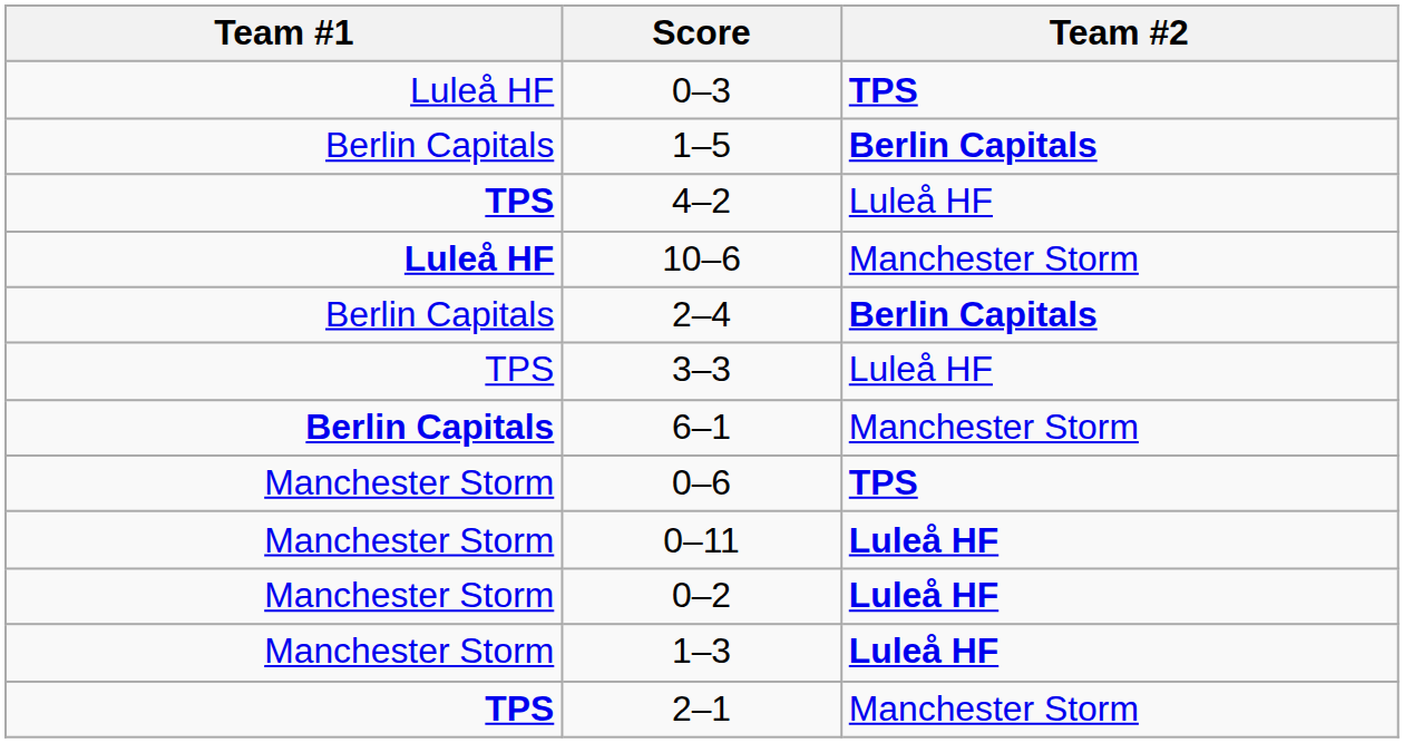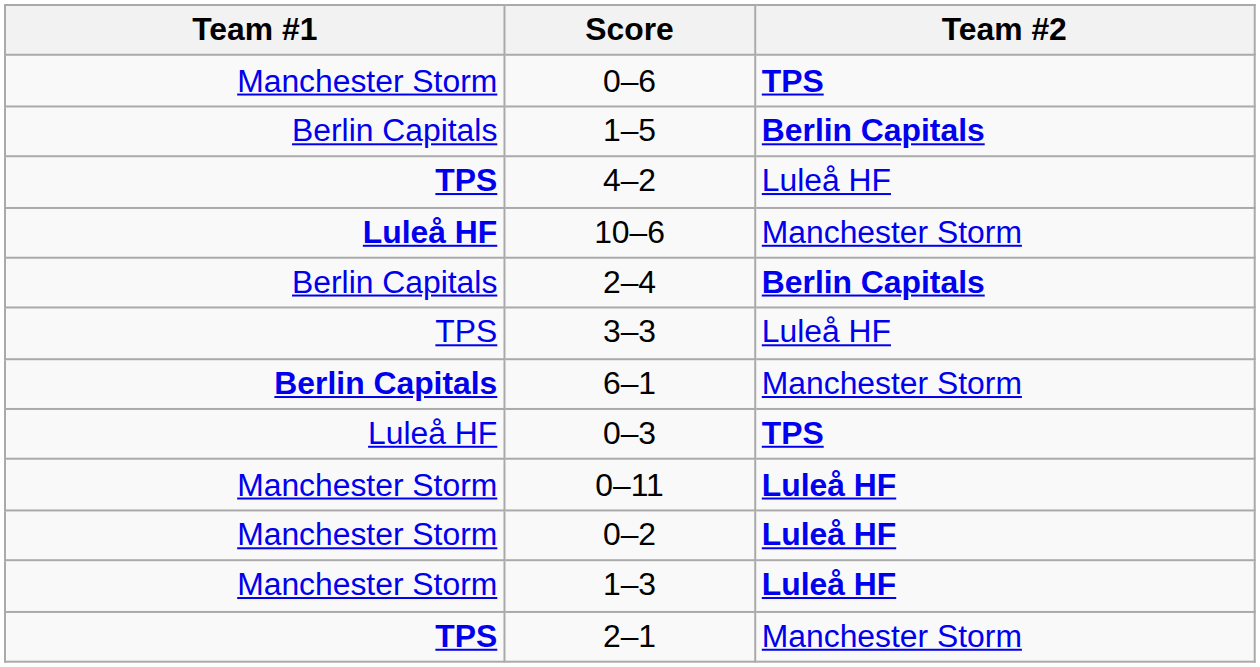rows swapped: 0–6 <-> 0–3
